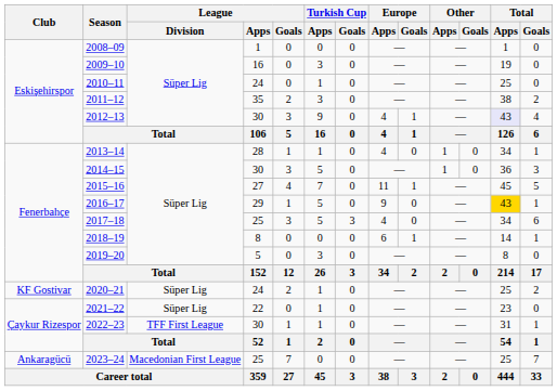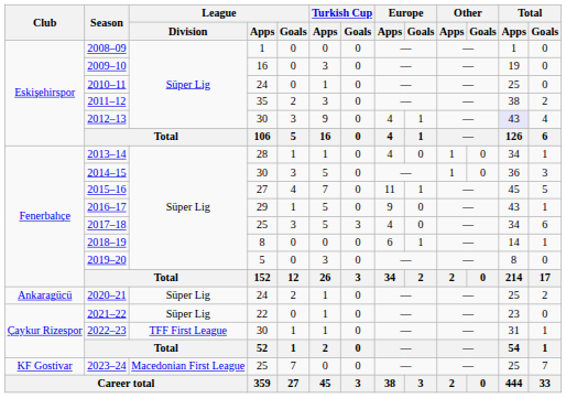2016–17 | Total / Apps: gold background -> no background
2020–21 | Club: KF Gostivar -> Ankaragücü
2023–24 | Club: Ankaragücü -> KF Gostivar
